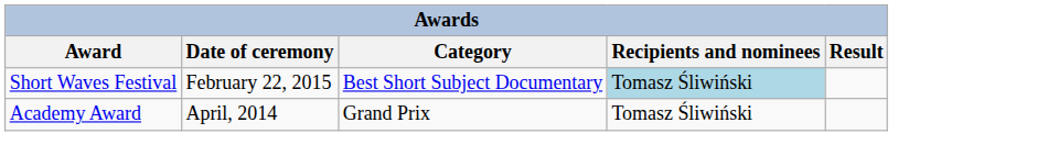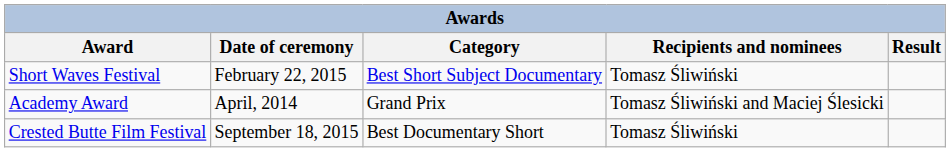Short Waves Festival | Recipients and nominees: lightblue background -> no background
Academy Award | Recipients and nominees: Tomasz Śliwiński -> Tomasz Śliwiński and Maciej Ślesicki
+ row: Crested Butte Film Festival | September 18, 2015 | Best Documentary Short | Tomasz Śliwiński
